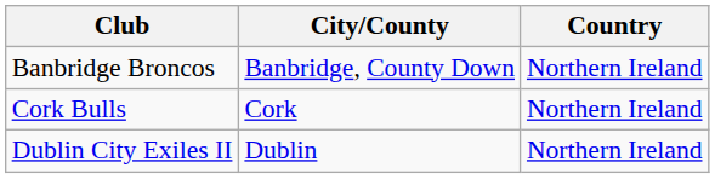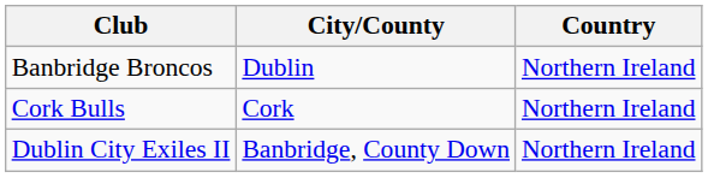Banbridge Broncos | City/County: Banbridge, County Down -> Dublin
Dublin City Exiles II | City/County: Dublin -> Banbridge, County Down
